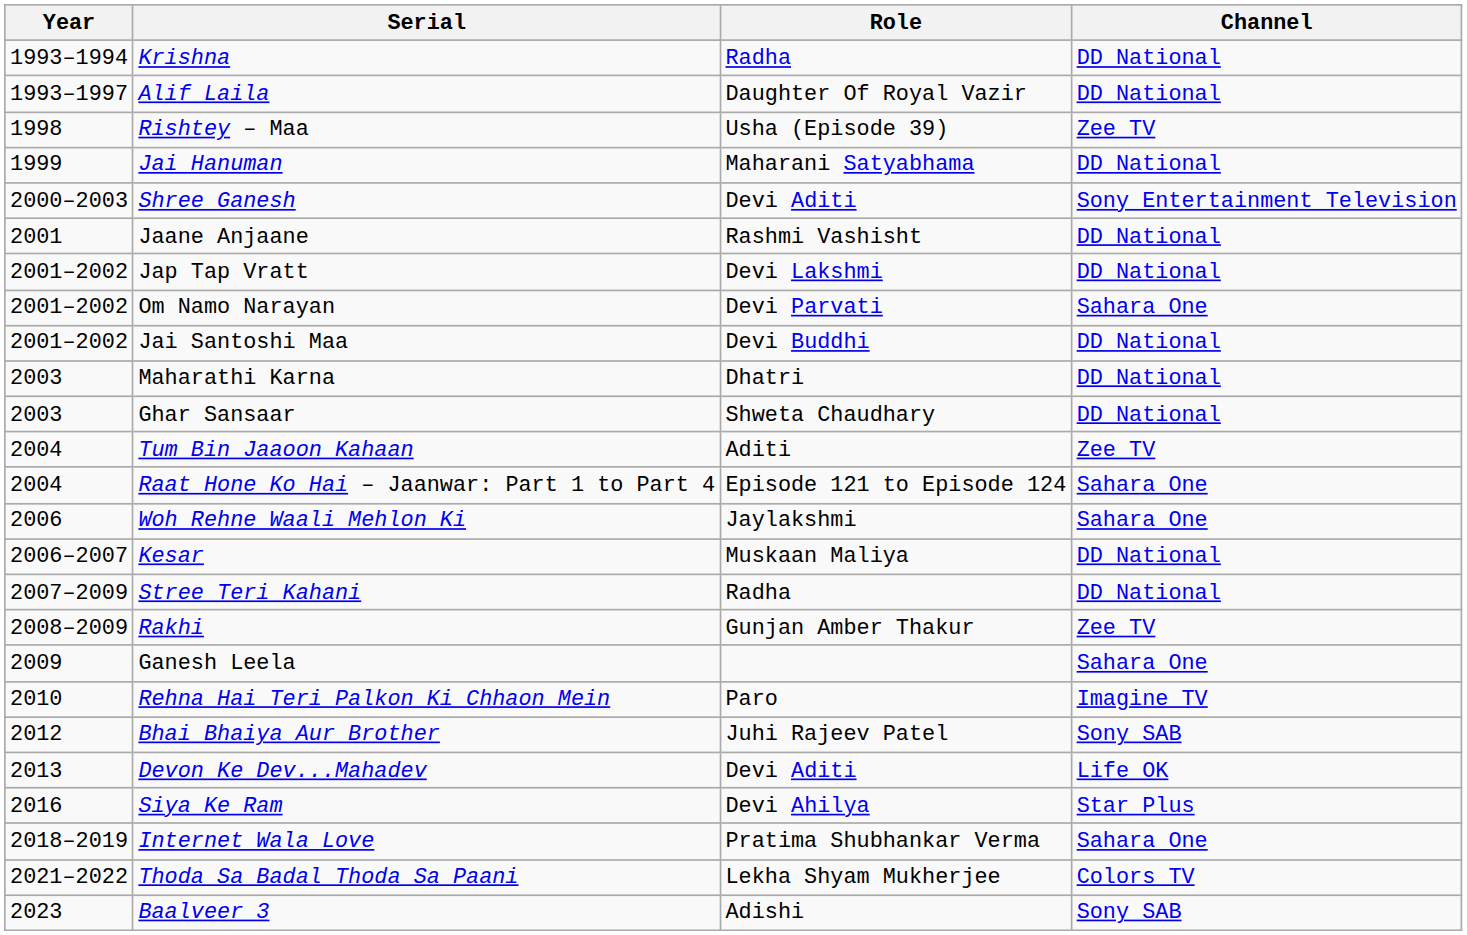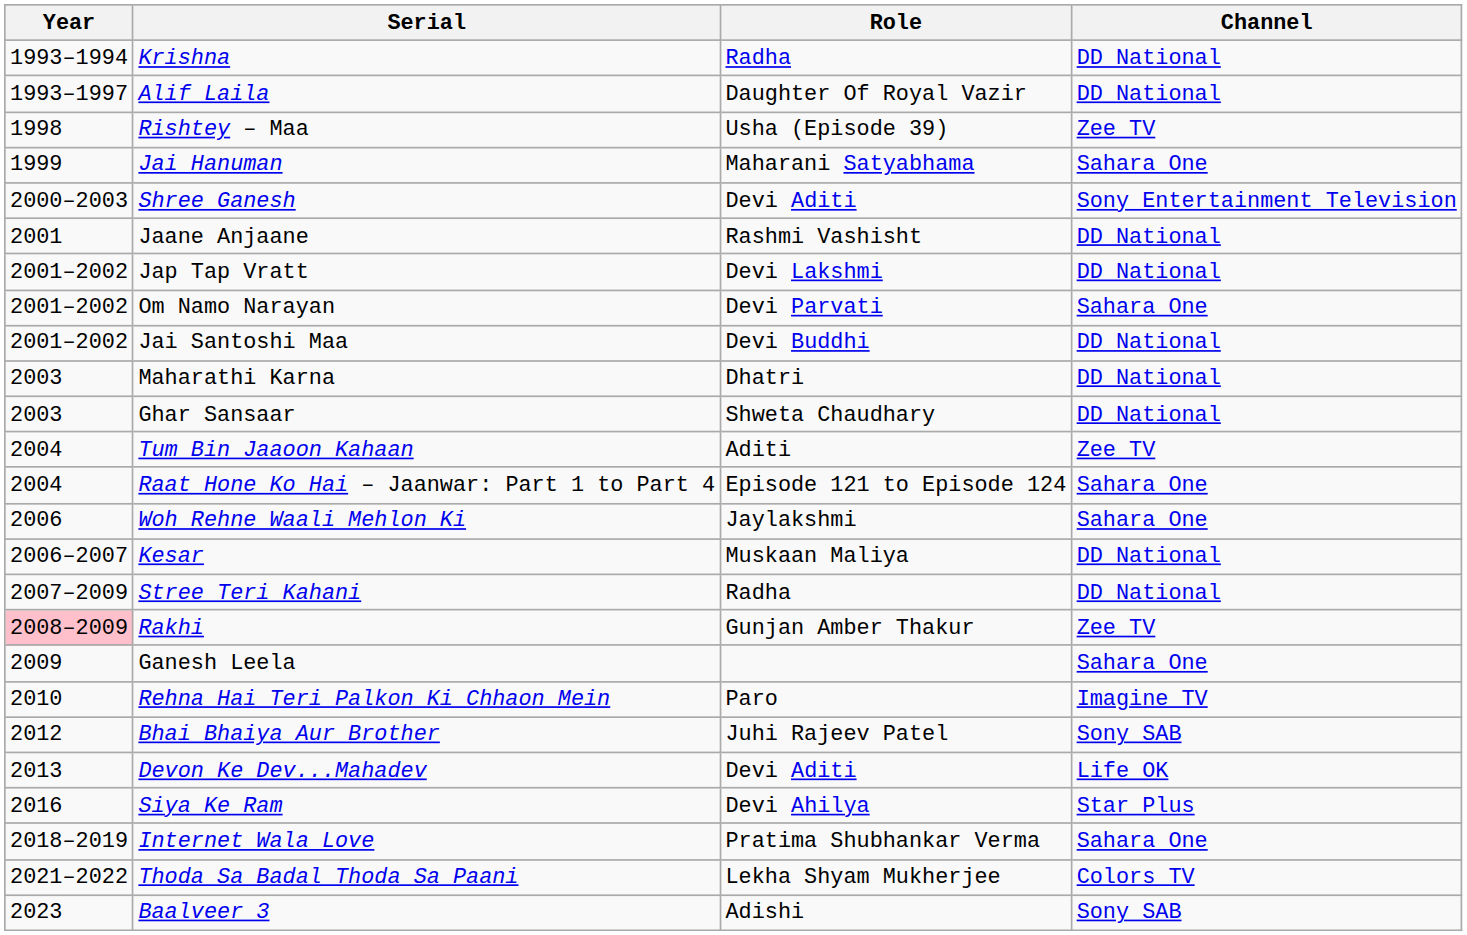Jai Hanuman | Channel: DD National -> Sahara One
Rakhi | Year: no background -> pink background
